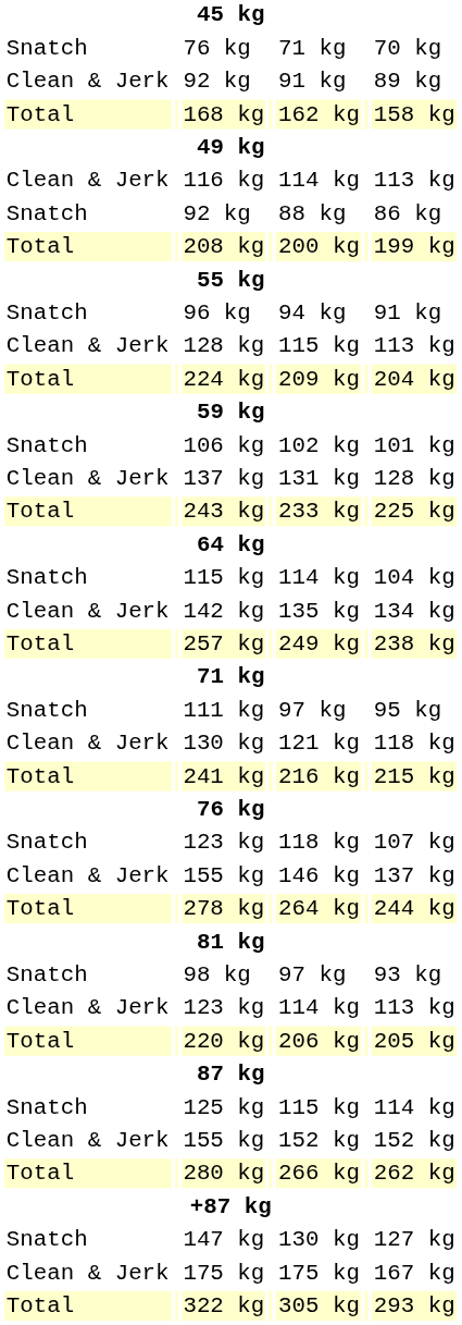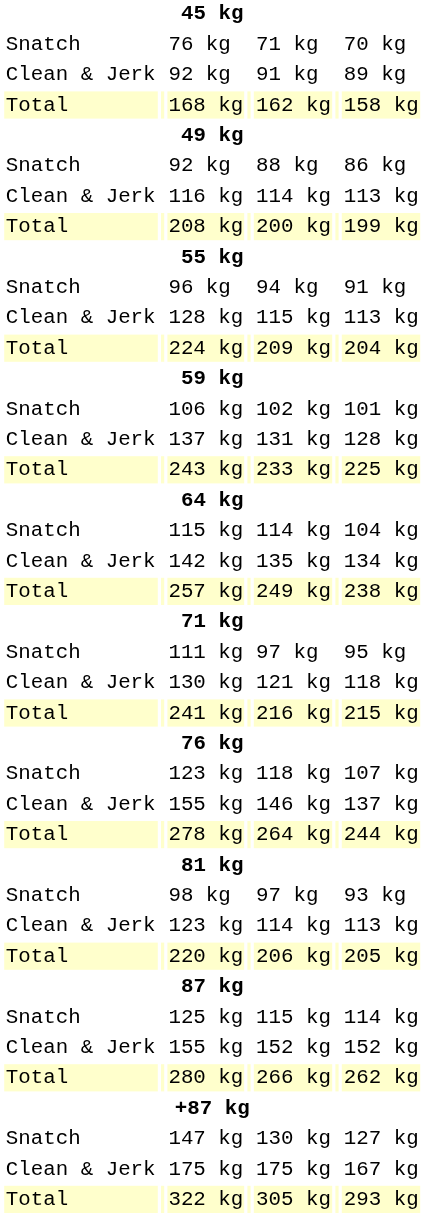rows swapped: Snatch / 92 kg <-> 116 kg
